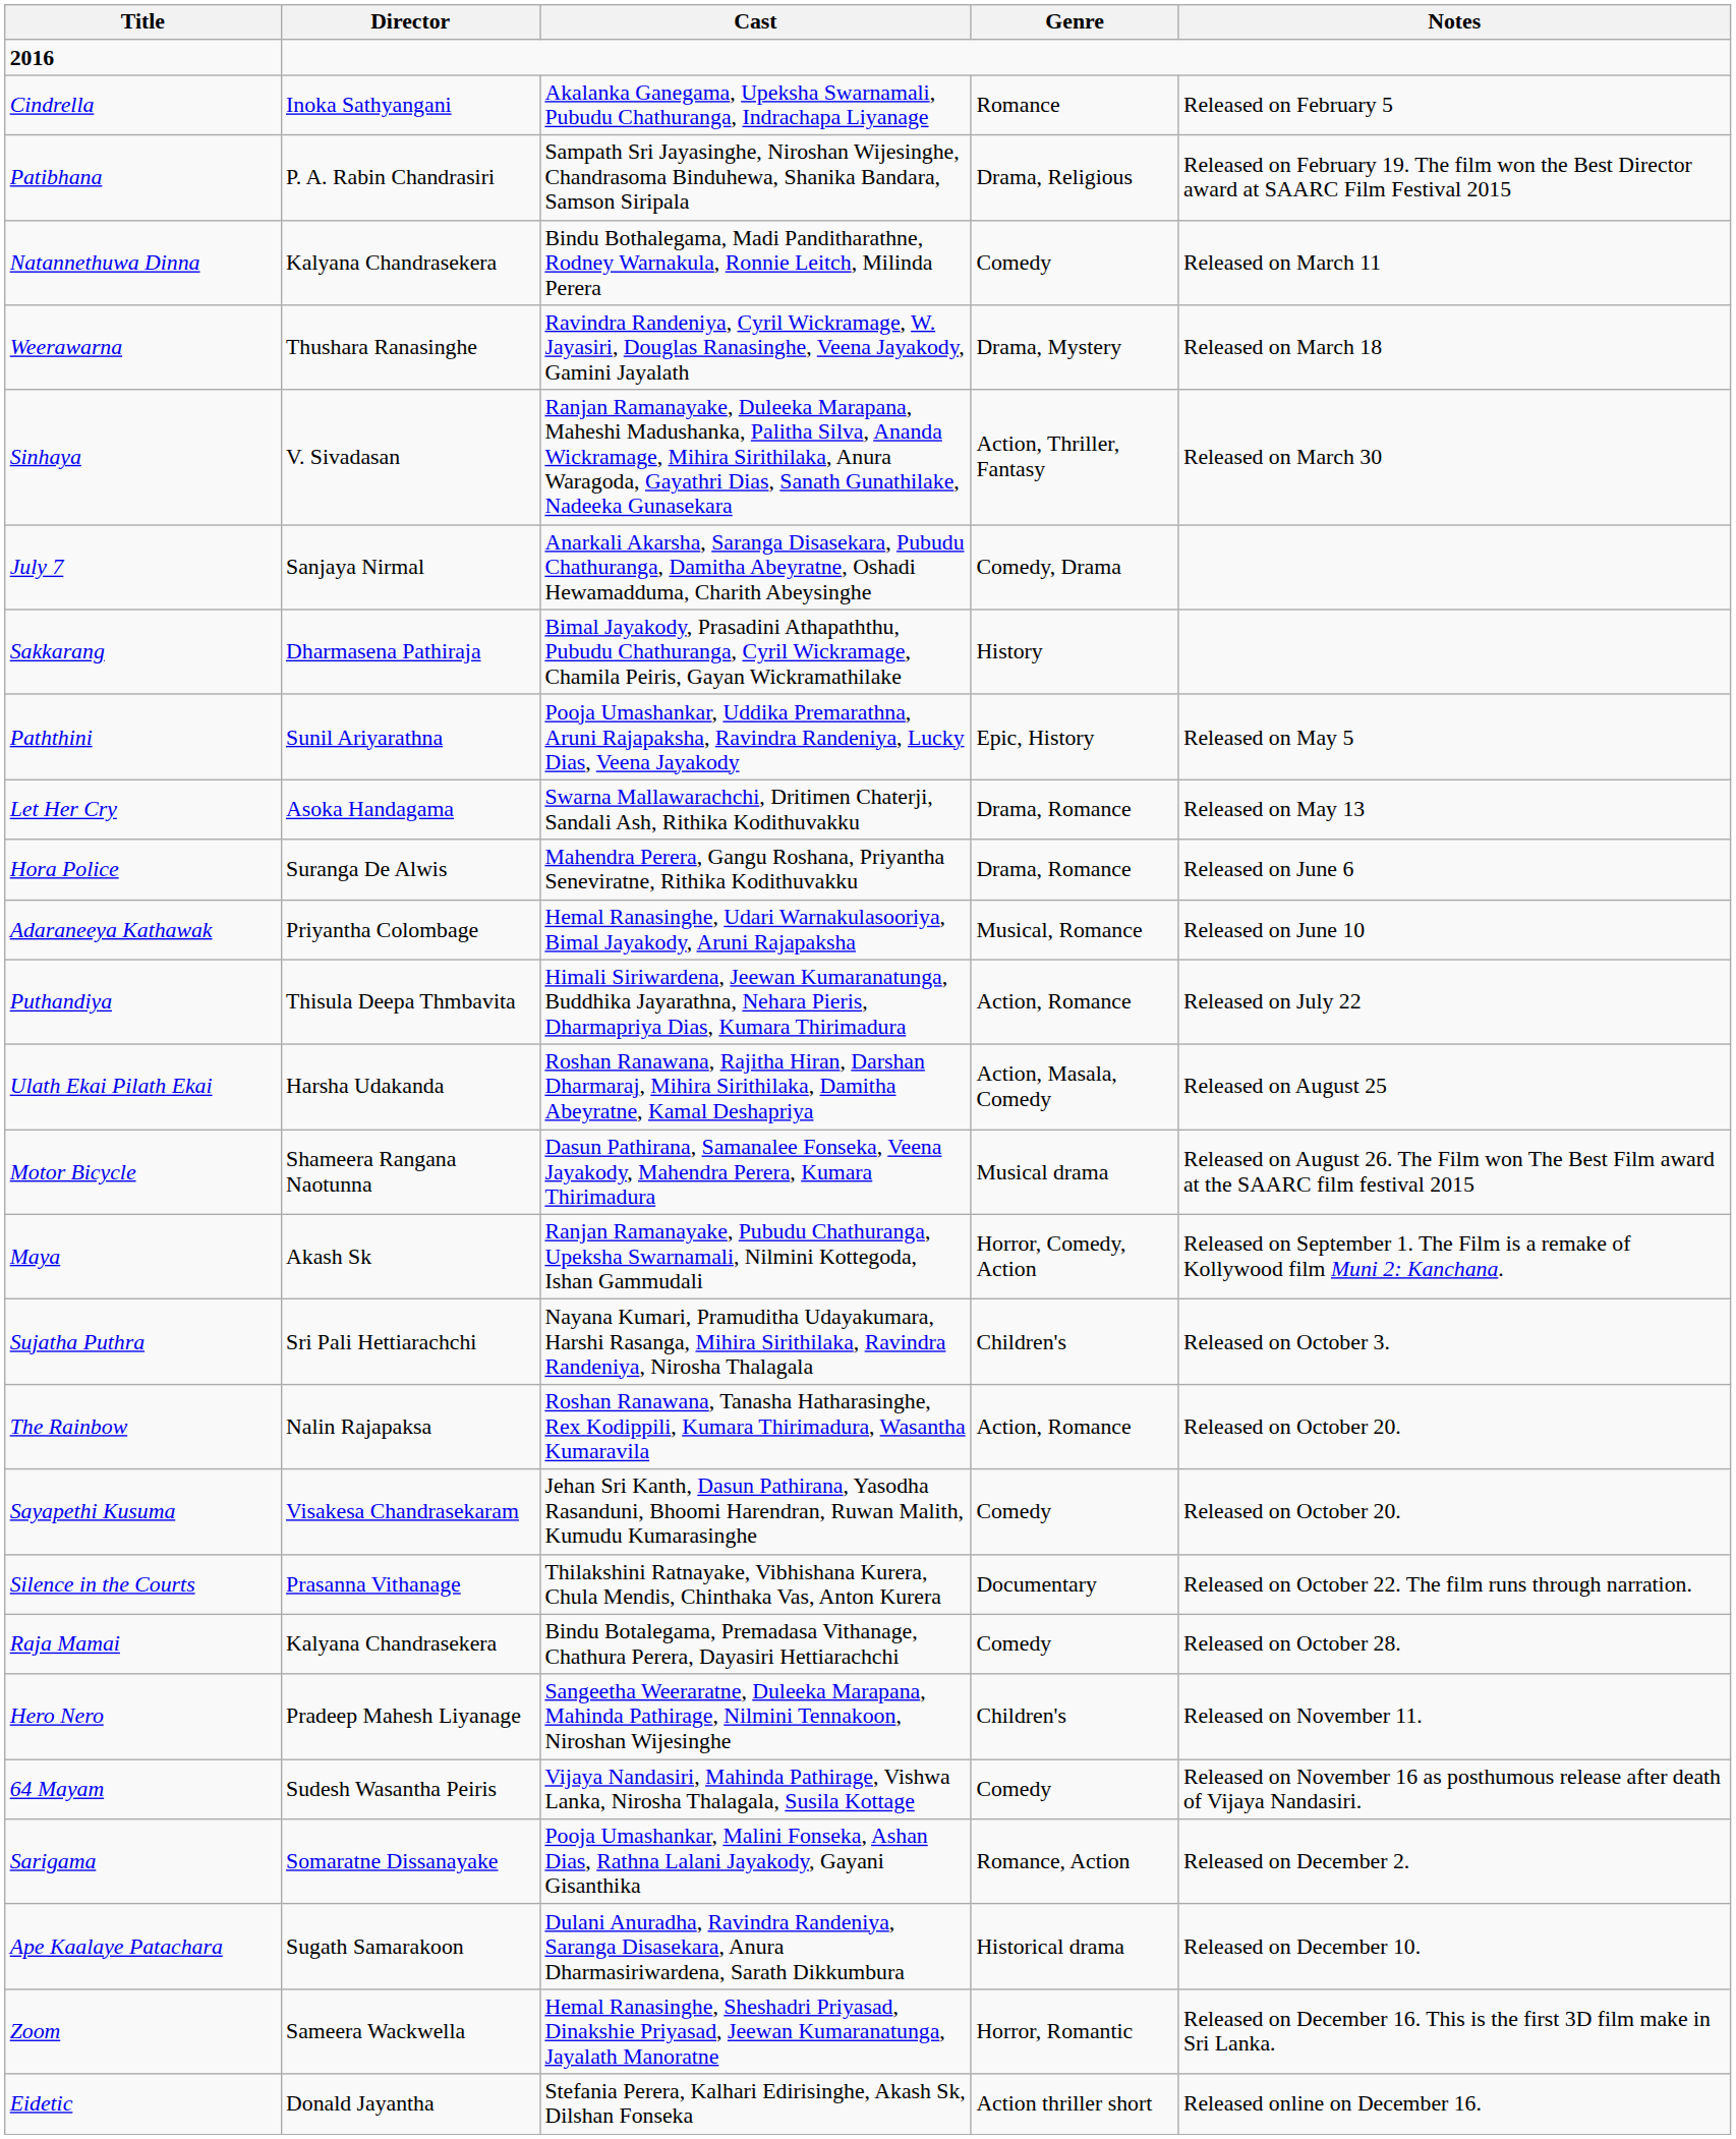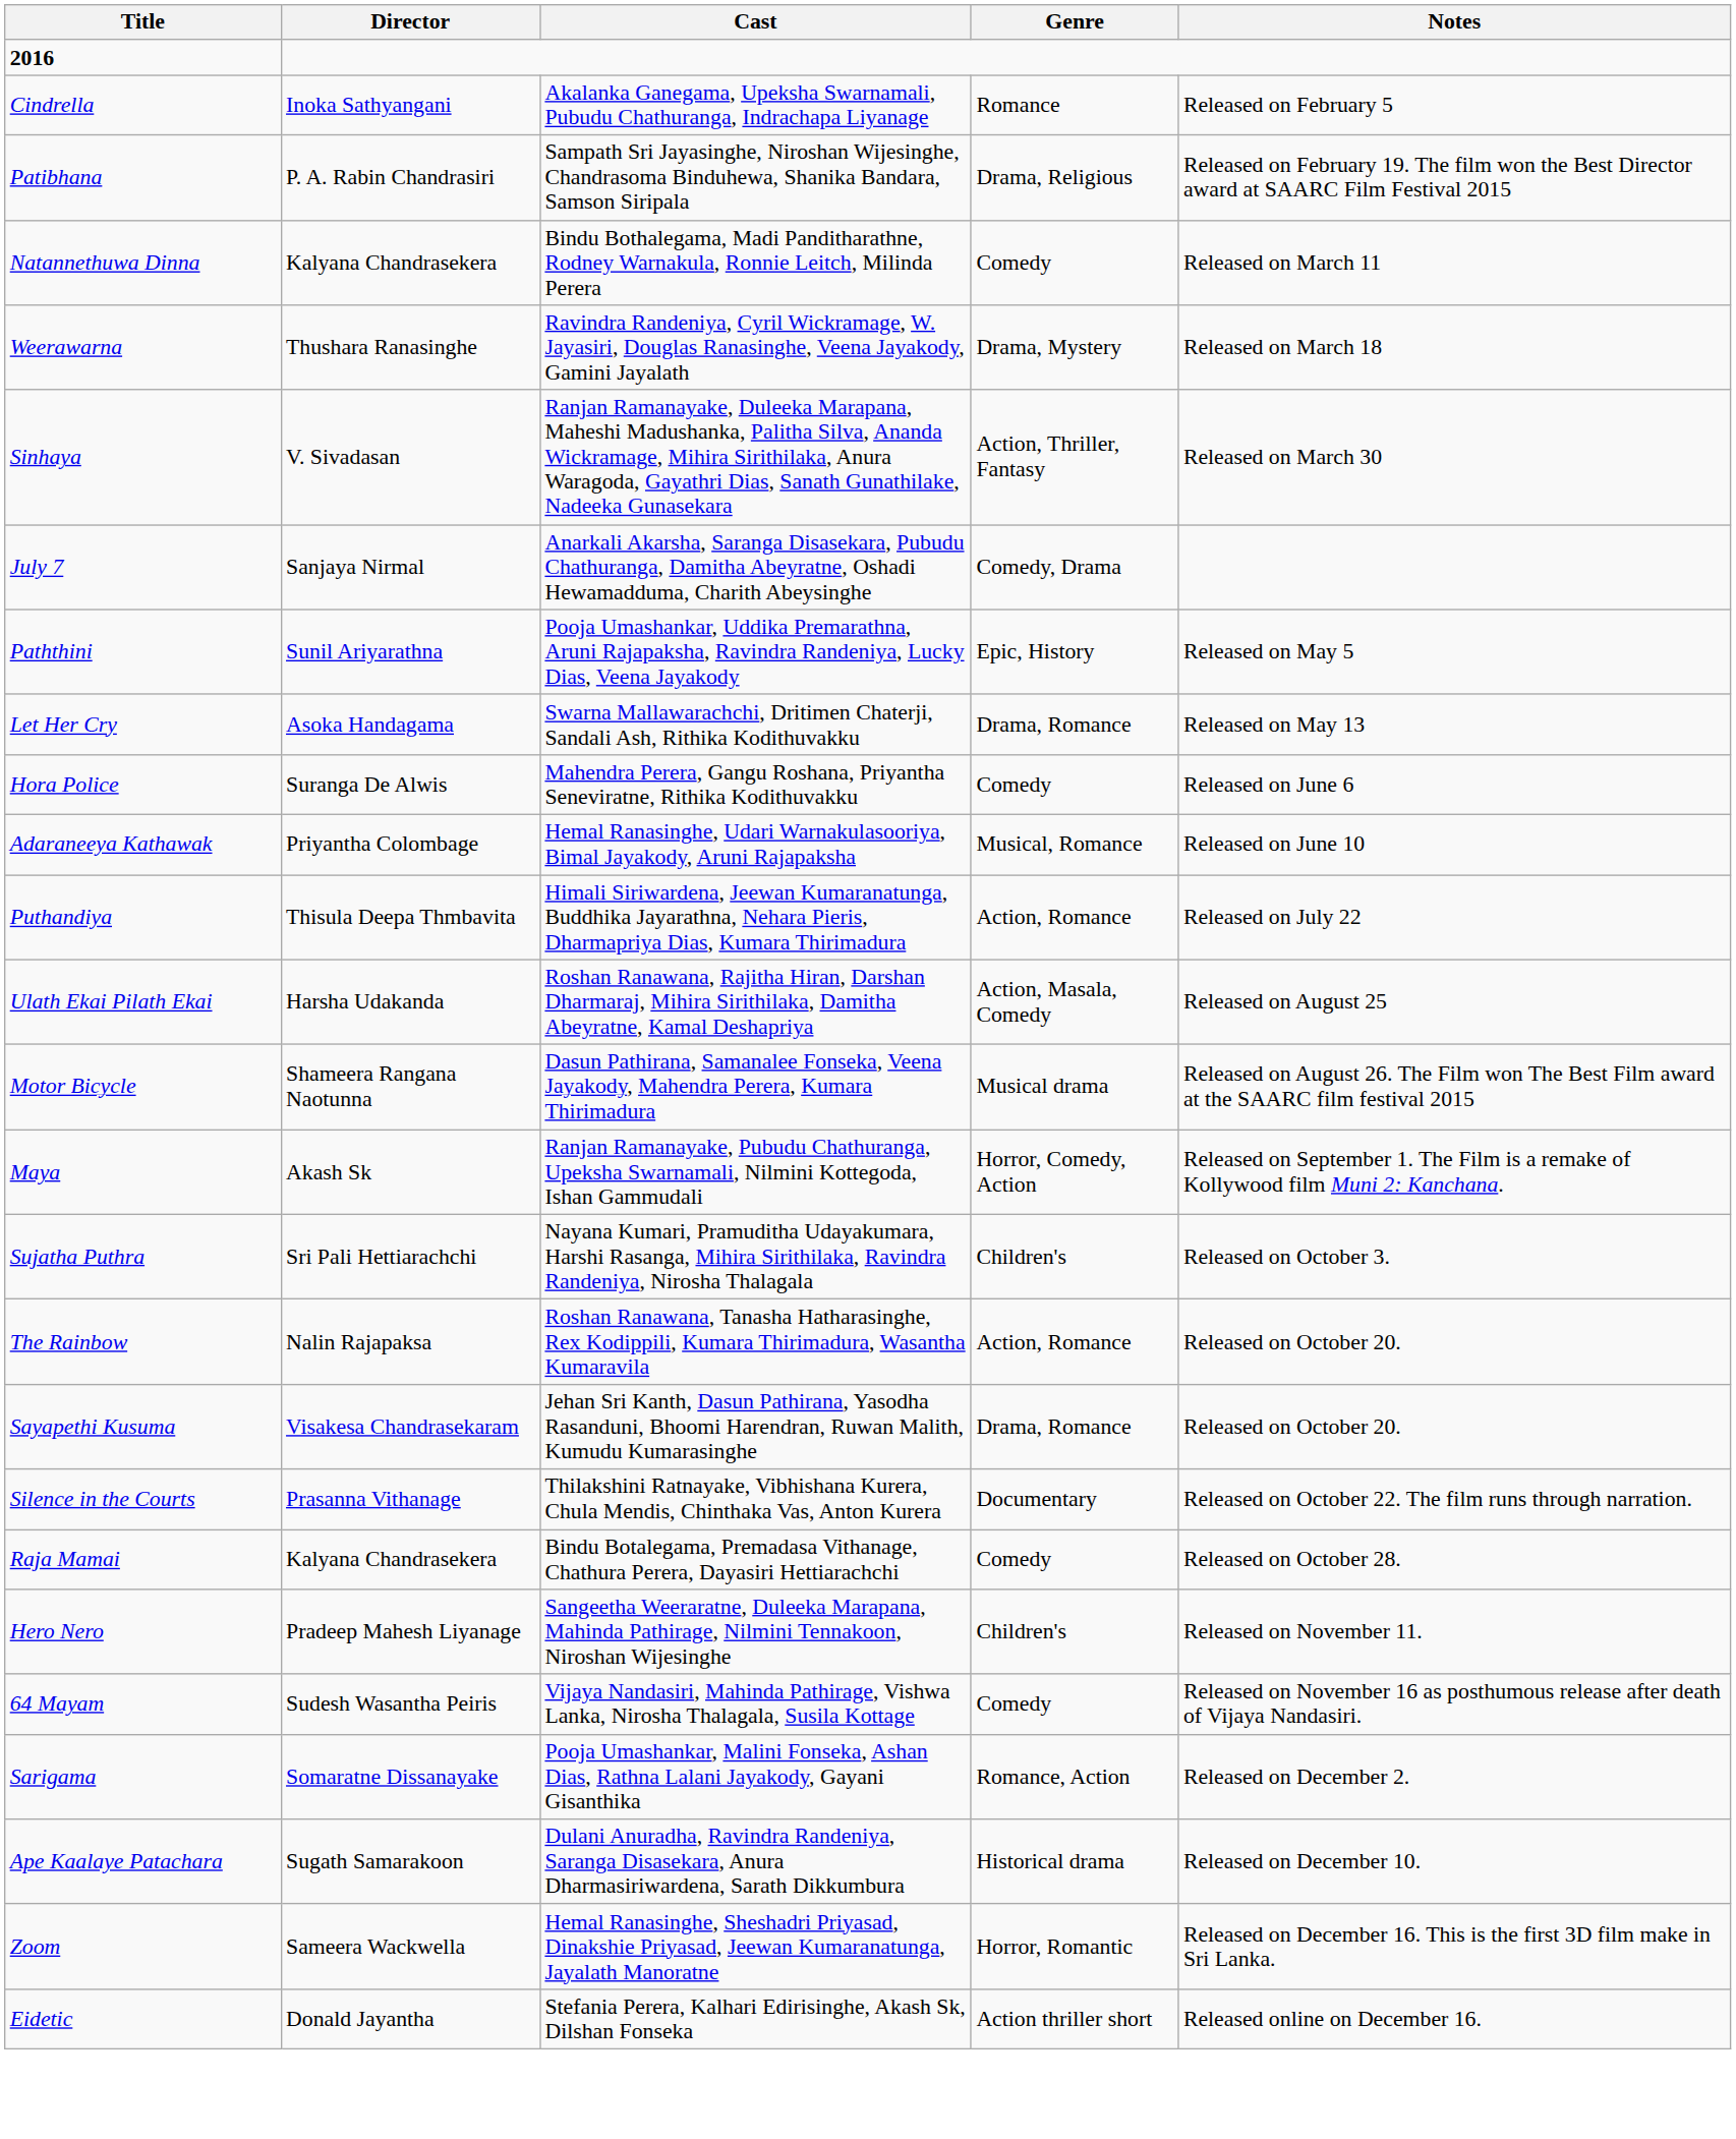- row: Sakkarang | Dharmasena Pathiraja | Bimal Jayakody, Prasadini Athapaththu, Pubudu Chathuranga, Cyril Wickramage, Chamila Peiris, Gayan Wickramathilake | History
Hora Police | Genre: Drama, Romance -> Comedy
Sayapethi Kusuma | Genre: Comedy -> Drama, Romance
